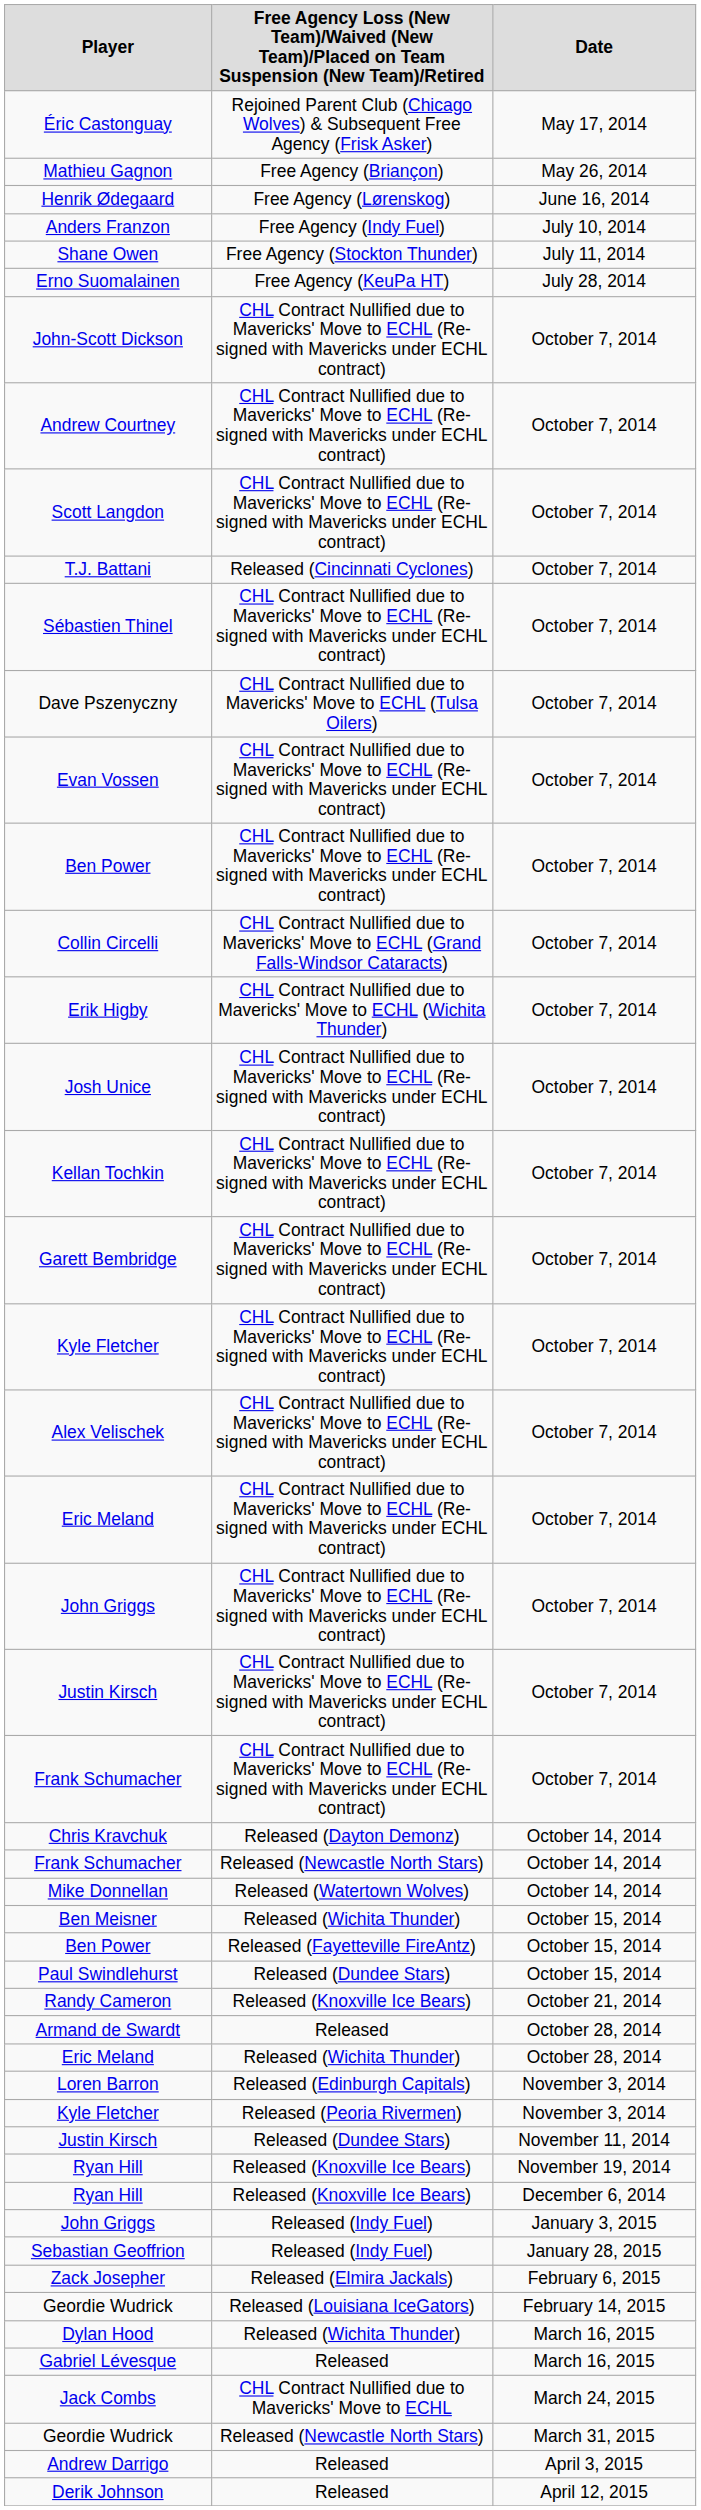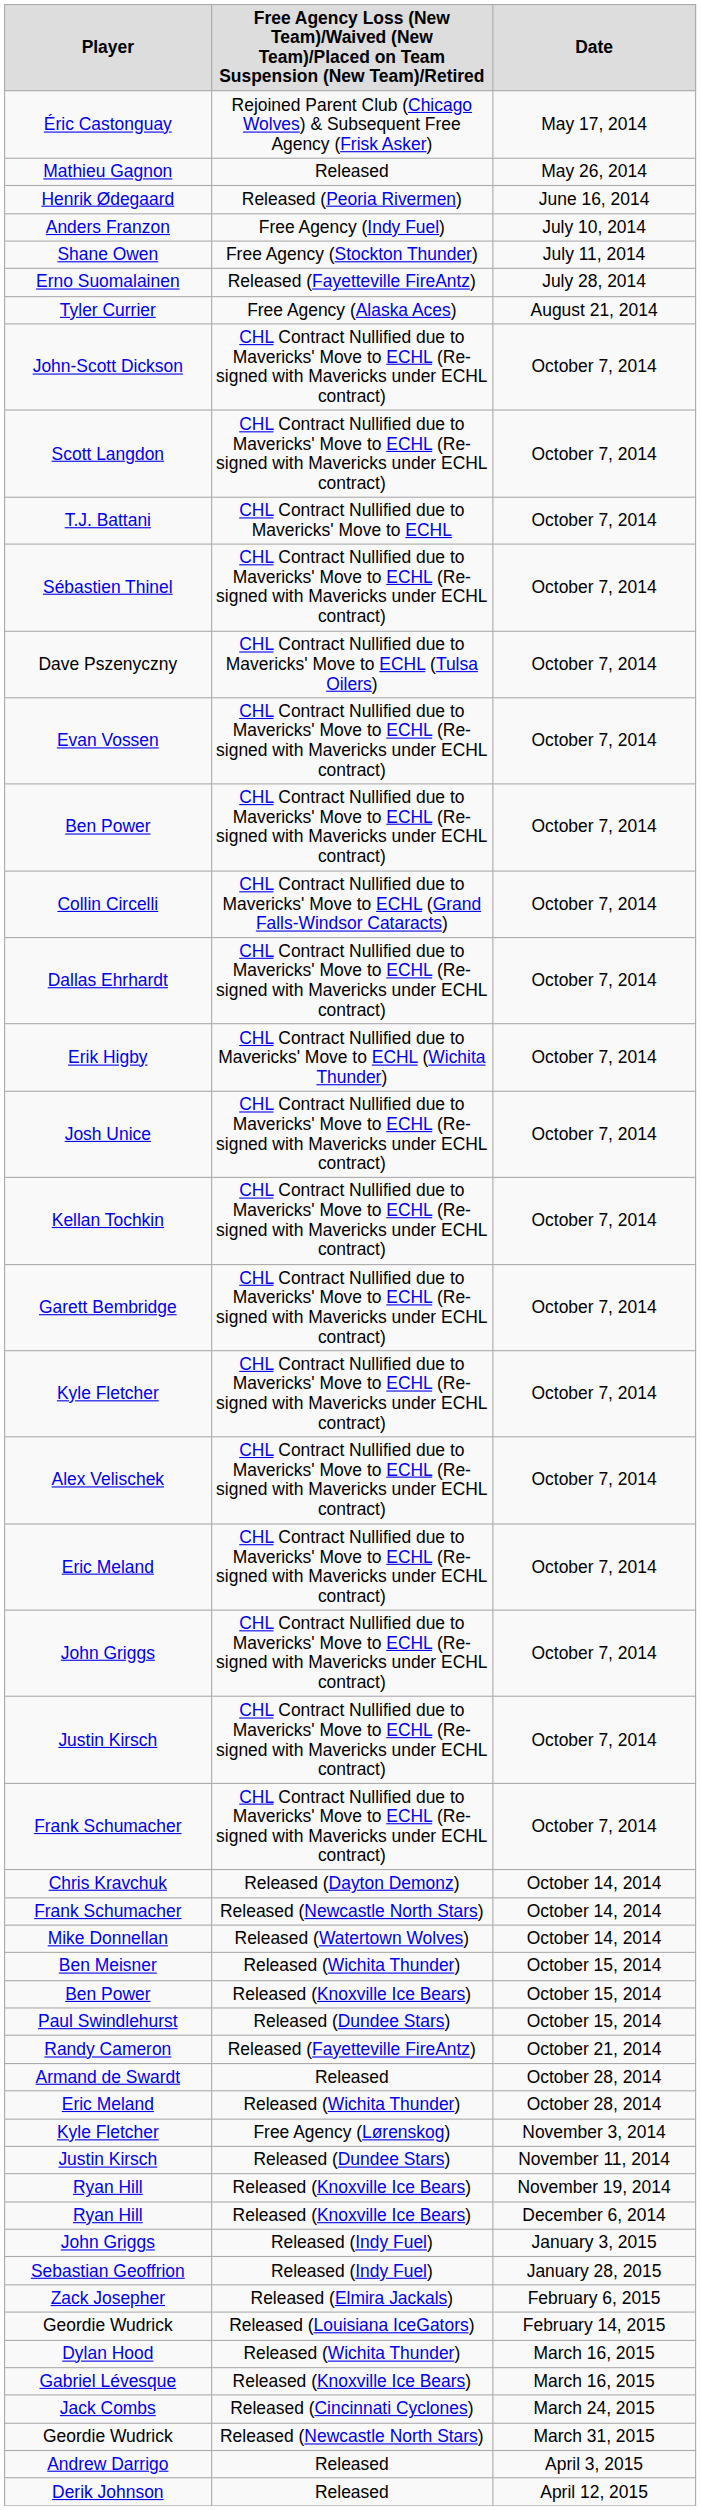Mathieu Gagnon | column 2: Free Agency (Briançon) -> Released
Henrik Ødegaard | column 2: Free Agency (Lørenskog) -> Released (Peoria Rivermen)
Erno Suomalainen | column 2: Free Agency (KeuPa HT) -> Released (Fayetteville FireAntz)
+ row: Tyler Currier | Free Agency (Alaska Aces) | August 21, 2014
- row: Andrew Courtney | CHL Contract Nullified due to Mavericks' Move to ECHL (Re-signed with Mavericks under ECHL contract) | October 7, 2014
T.J. Battani | column 2: Released (Cincinnati Cyclones) -> CHL Contract Nullified due to Mavericks' Move to ECHL
+ row: Dallas Ehrhardt | CHL Contract Nullified due to Mavericks' Move to ECHL (Re-signed with Mavericks under ECHL contract) | October 7, 2014
Ben Power / October 15, 2014 | column 2: Released (Fayetteville FireAntz) -> Released (Knoxville Ice Bears)
Randy Cameron | column 2: Released (Knoxville Ice Bears) -> Released (Fayetteville FireAntz)
- row: Loren Barron | Released (Edinburgh Capitals) | November 3, 2014
Kyle Fletcher / November 3, 2014 | column 2: Released (Peoria Rivermen) -> Free Agency (Lørenskog)
Gabriel Lévesque | column 2: Released -> Released (Knoxville Ice Bears)
Jack Combs | column 2: CHL Contract Nullified due to Mavericks' Move to ECHL -> Released (Cincinnati Cyclones)
